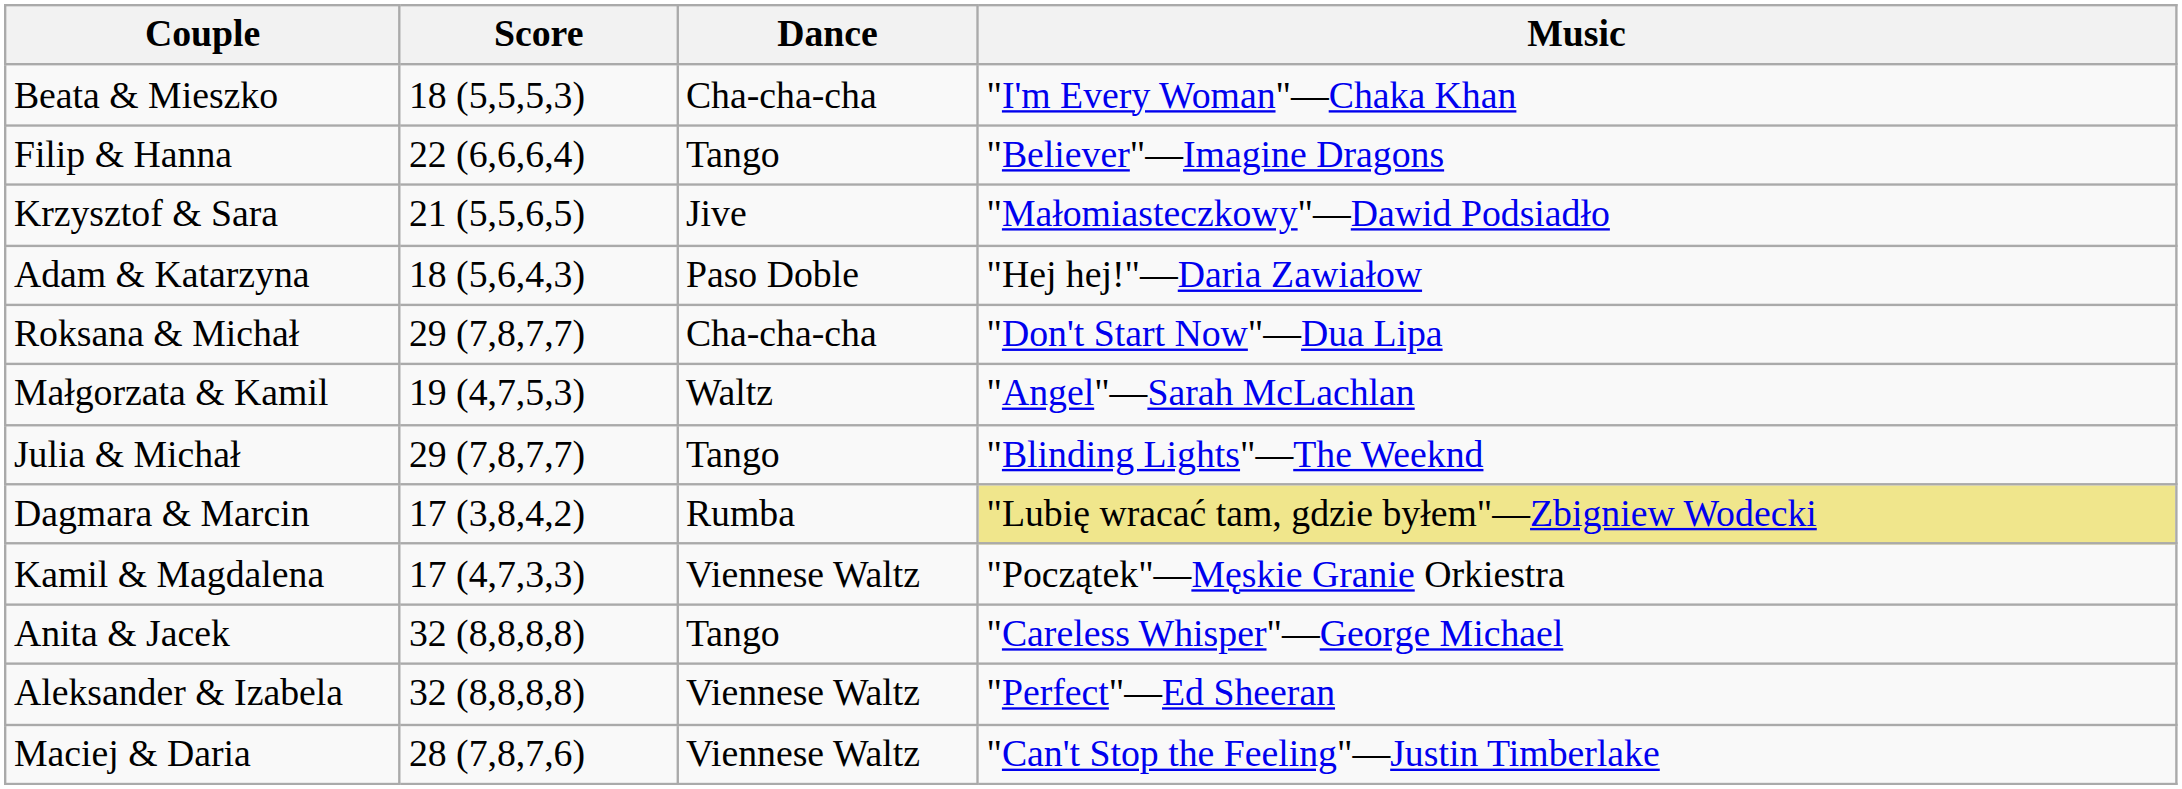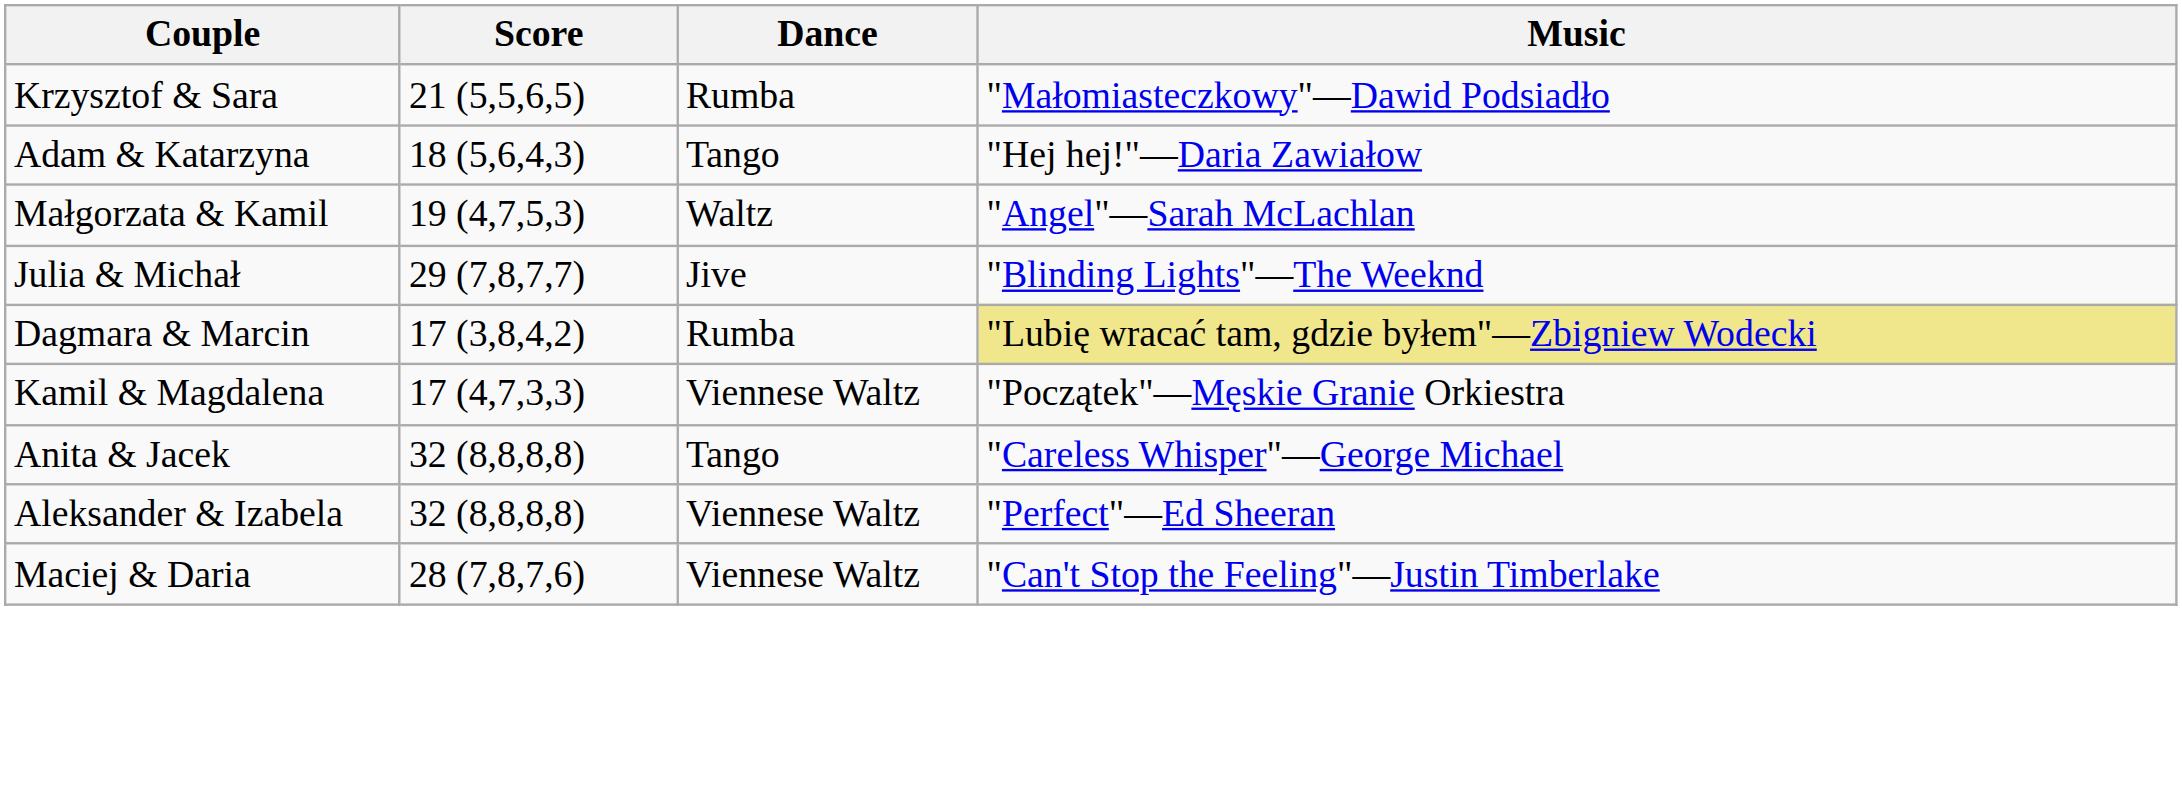- row: Beata & Mieszko | 18 (5,5,5,3) | Cha-cha-cha | "I'm Every Woman"—Chaka Khan
- row: Filip & Hanna | 22 (6,6,6,4) | Tango | "Believer"—Imagine Dragons
Krzysztof & Sara | Dance: Jive -> Rumba
Adam & Katarzyna | Dance: Paso Doble -> Tango
- row: Roksana & Michał | 29 (7,8,7,7) | Cha-cha-cha | "Don't Start Now"—Dua Lipa
Julia & Michał | Dance: Tango -> Jive
